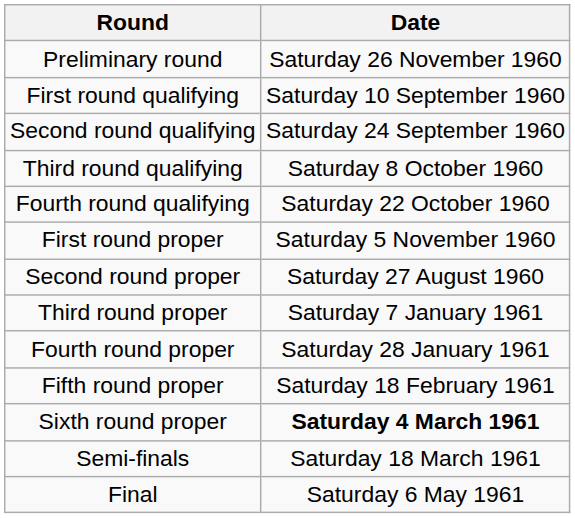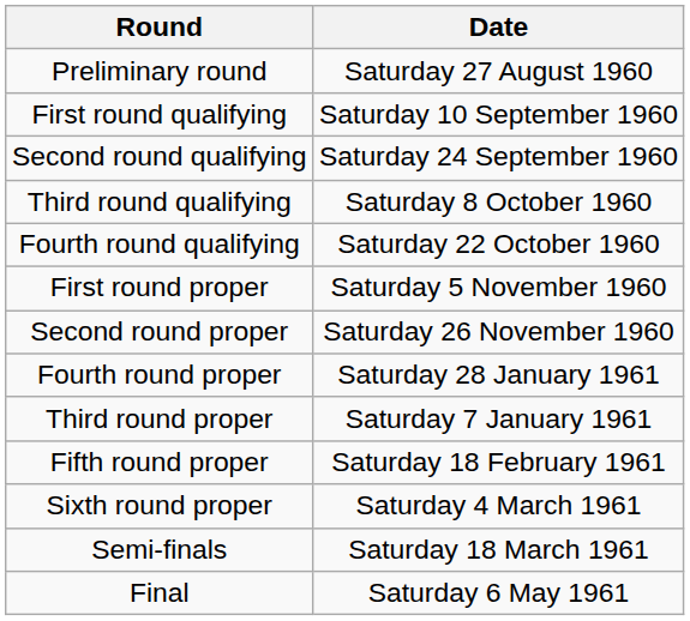Preliminary round | Date: Saturday 26 November 1960 -> Saturday 27 August 1960
Second round proper | Date: Saturday 27 August 1960 -> Saturday 26 November 1960
rows swapped: Third round proper <-> Fourth round proper
Sixth round proper | Date: bold -> normal
